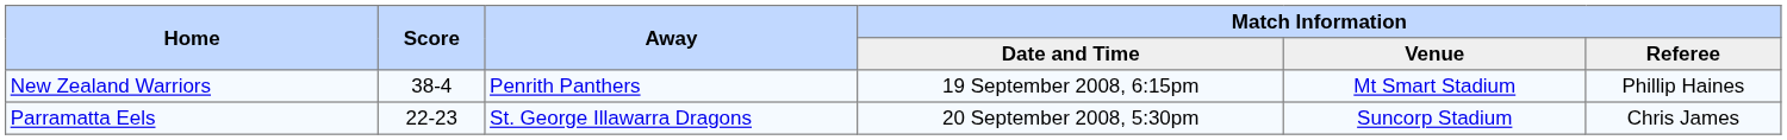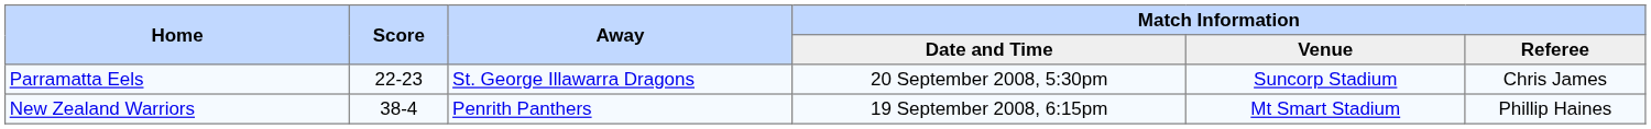rows swapped: New Zealand Warriors <-> Parramatta Eels
